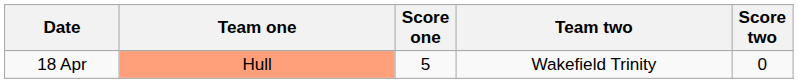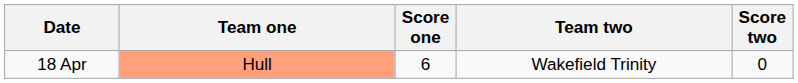18 Apr | Score one: 5 -> 6
